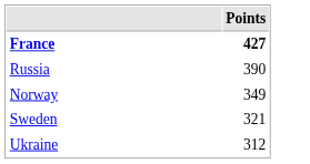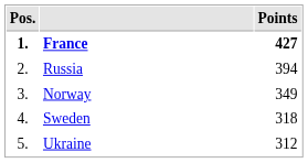+ column: Pos. | 1. | 2. | 3. | 4. | 5.
Russia | Points: 390 -> 394
Sweden | Points: 321 -> 318
